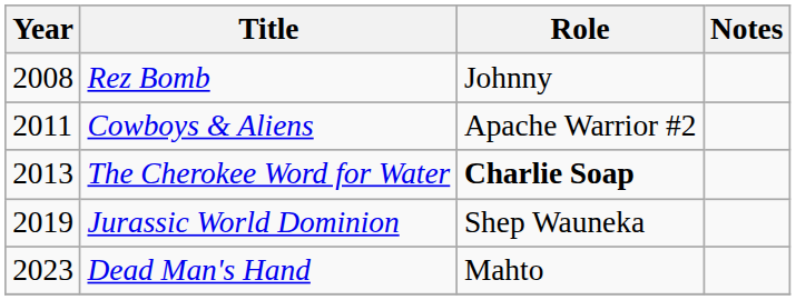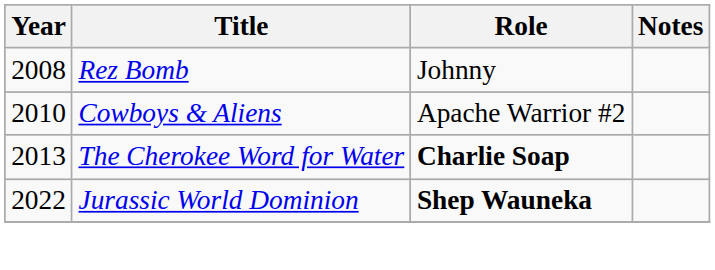Cowboys & Aliens | Year: 2011 -> 2010
Jurassic World Dominion | Year: 2019 -> 2022
Jurassic World Dominion | Role: normal -> bold
- row: 2023 | Dead Man's Hand | Mahto
